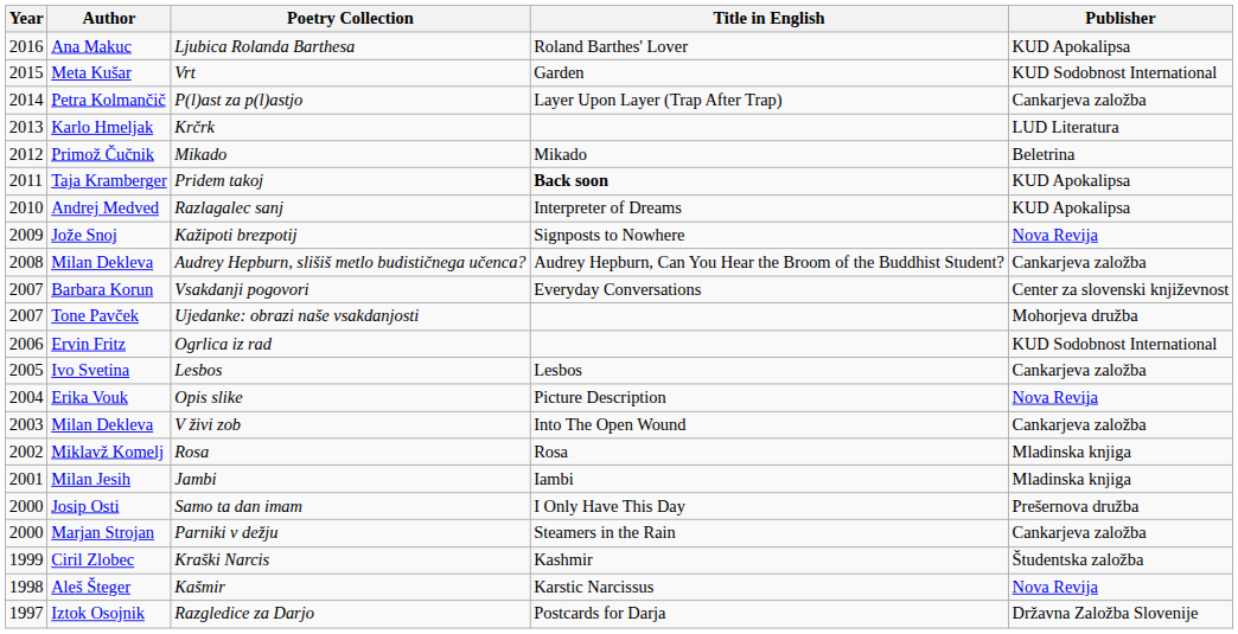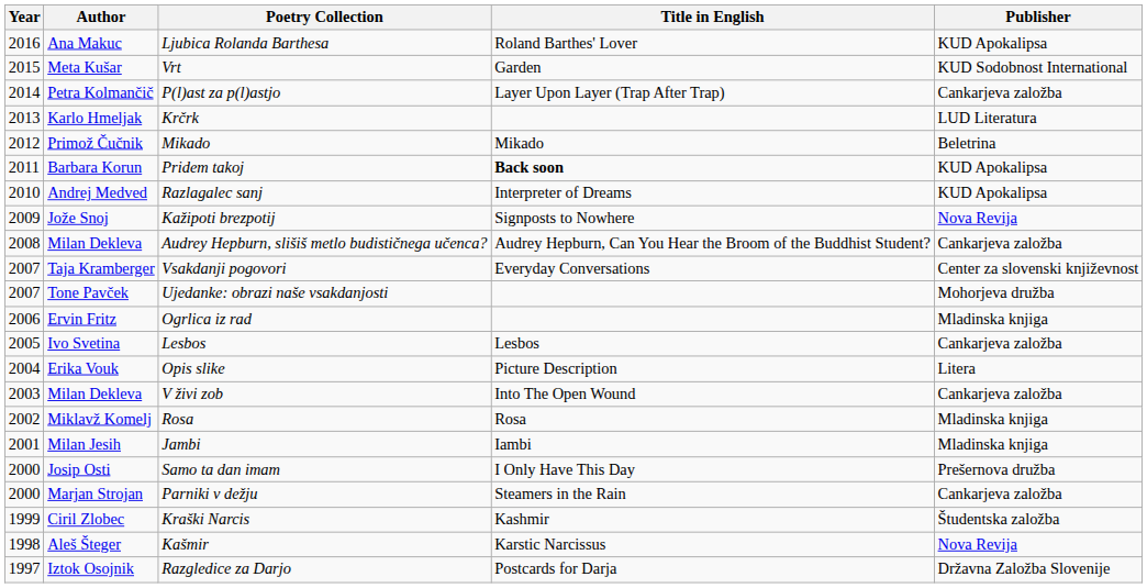Pridem takoj | Author: Taja Kramberger -> Barbara Korun
Vsakdanji pogovori | Author: Barbara Korun -> Taja Kramberger
Ogrlica iz rad | Publisher: KUD Sodobnost International -> Mladinska knjiga
Opis slike | Publisher: Nova Revija -> Litera
